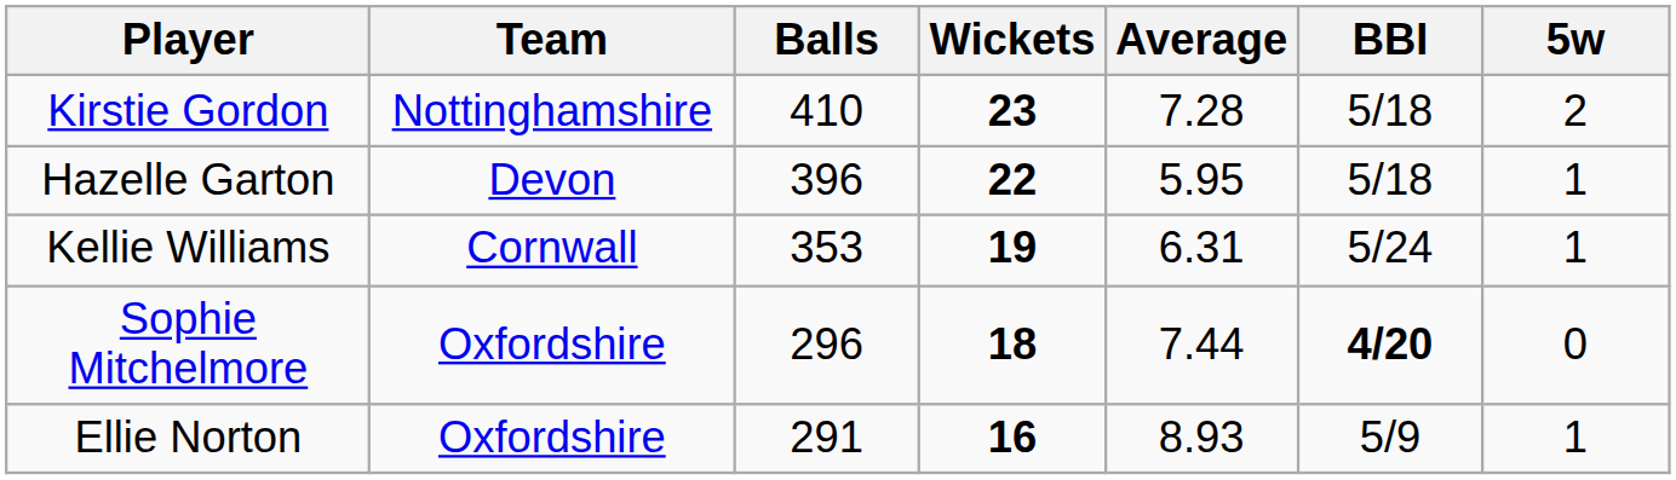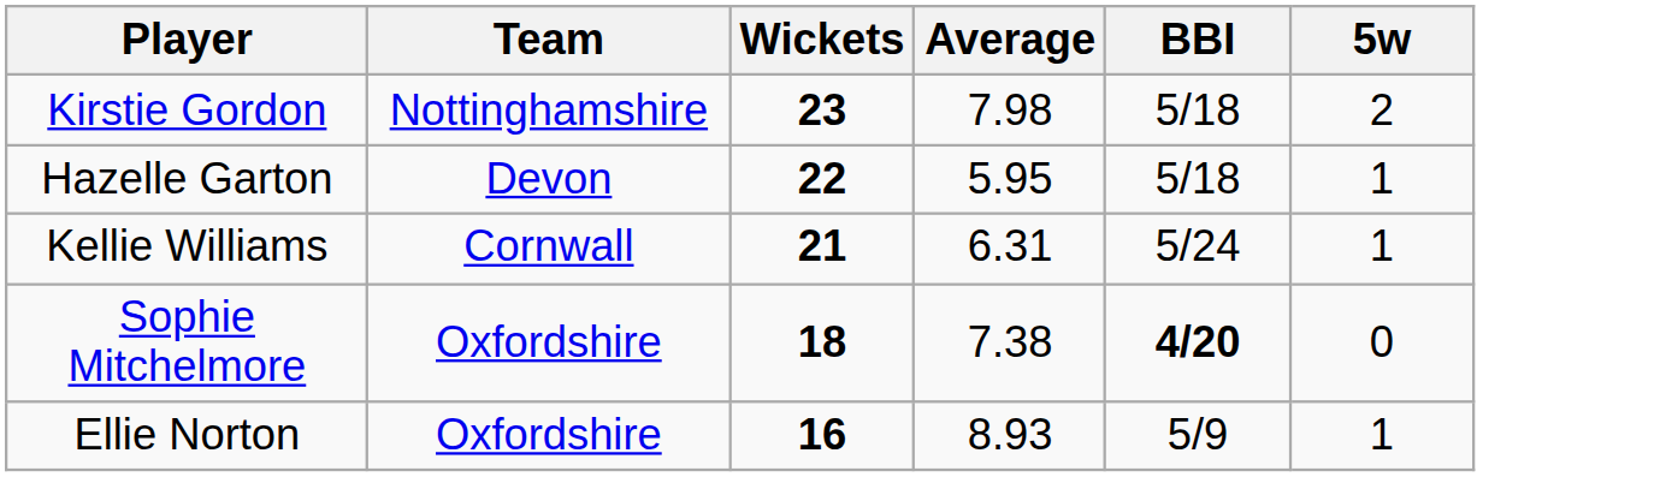- column: Balls | 410 | 396 | 353 | 296 | 291
Kirstie Gordon | Average: 7.28 -> 7.98
Kellie Williams | Wickets: 19 -> 21
Sophie Mitchelmore | Average: 7.44 -> 7.38
